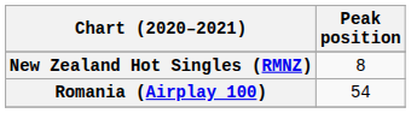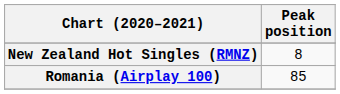Romania (Airplay 100) | Peak position: 54 -> 85
